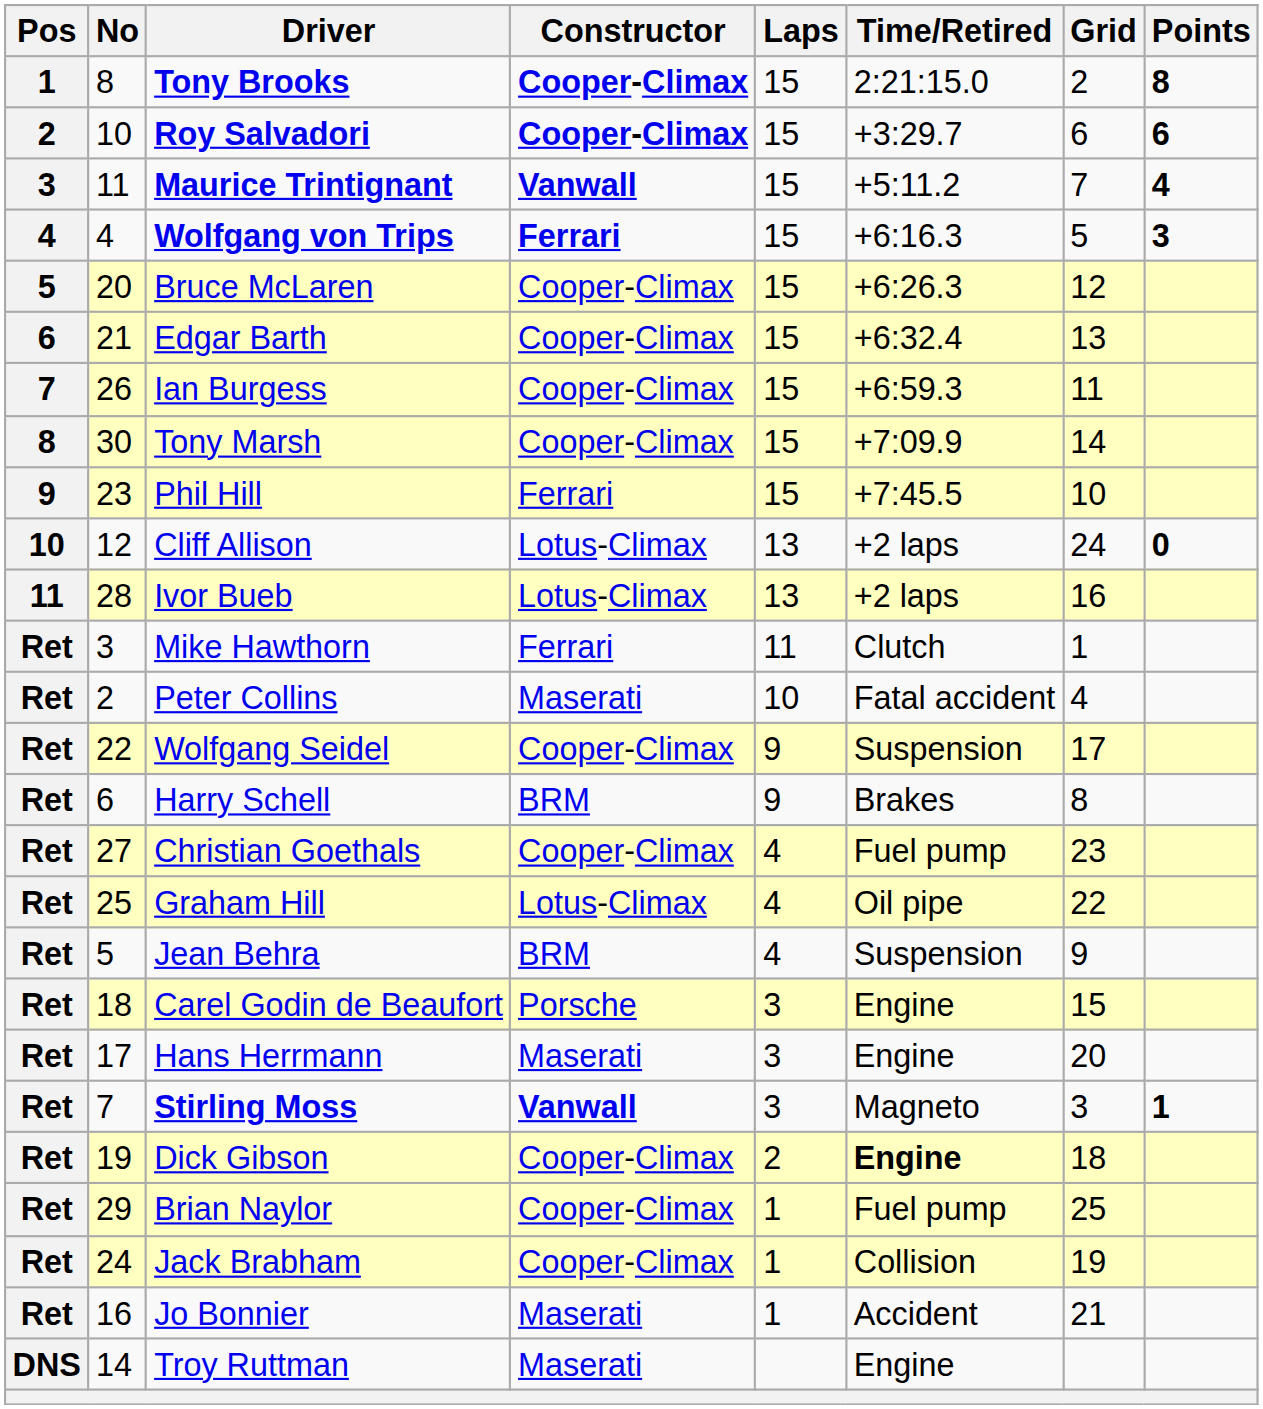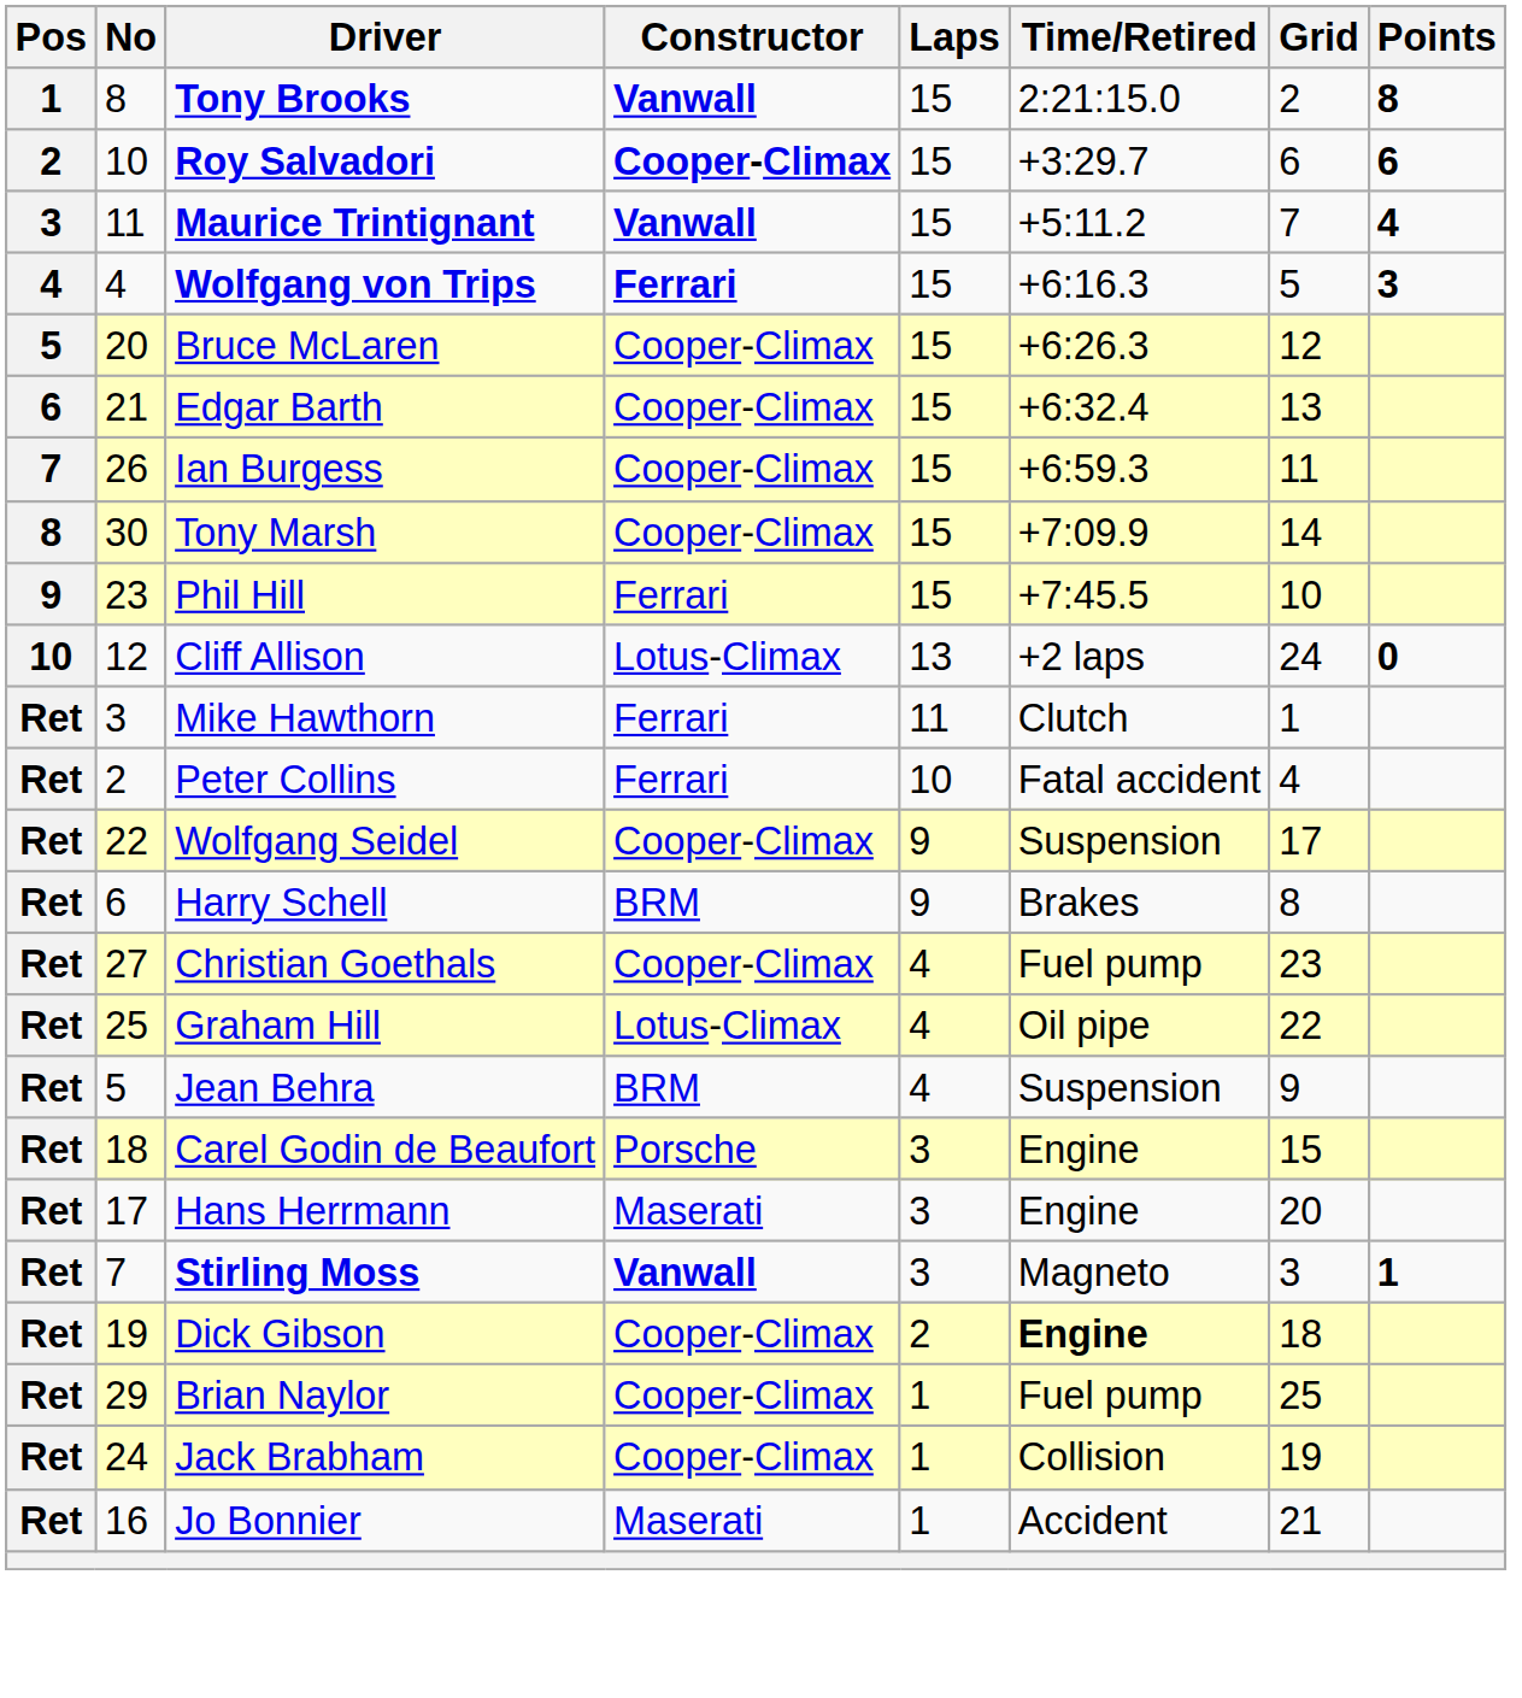Tony Brooks | Constructor: Cooper-Climax -> Vanwall
- row: 11 | 28 | Ivor Bueb | Lotus-Climax | 13 | +2 laps | 16
Peter Collins | Constructor: Maserati -> Ferrari
- row: DNS | 14 | Troy Ruttman | Maserati | Engine
